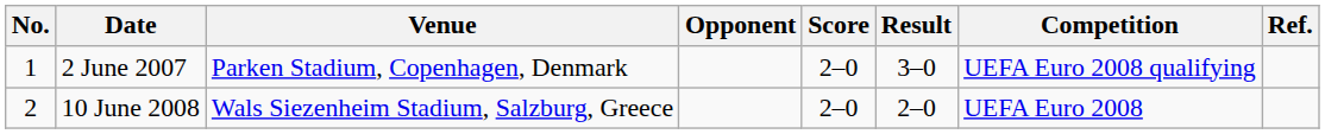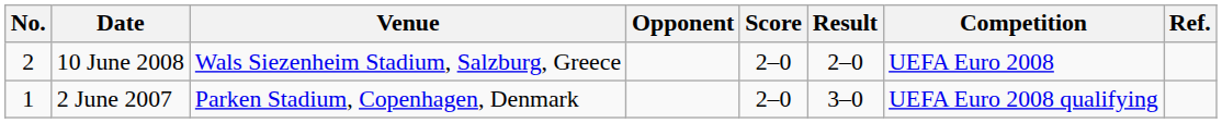rows swapped: 2 June 2007 <-> 10 June 2008
